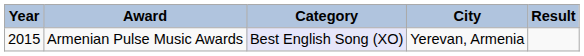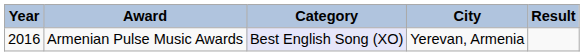Armenian Pulse Music Awards | Year: 2015 -> 2016
